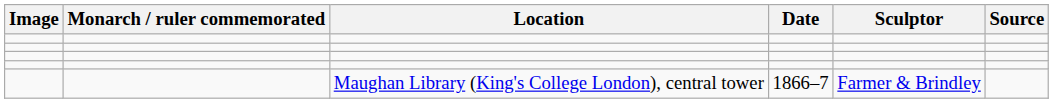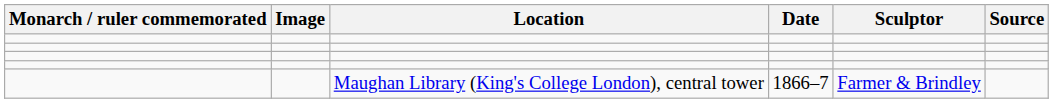columns swapped: Image <-> Monarch / ruler commemorated
